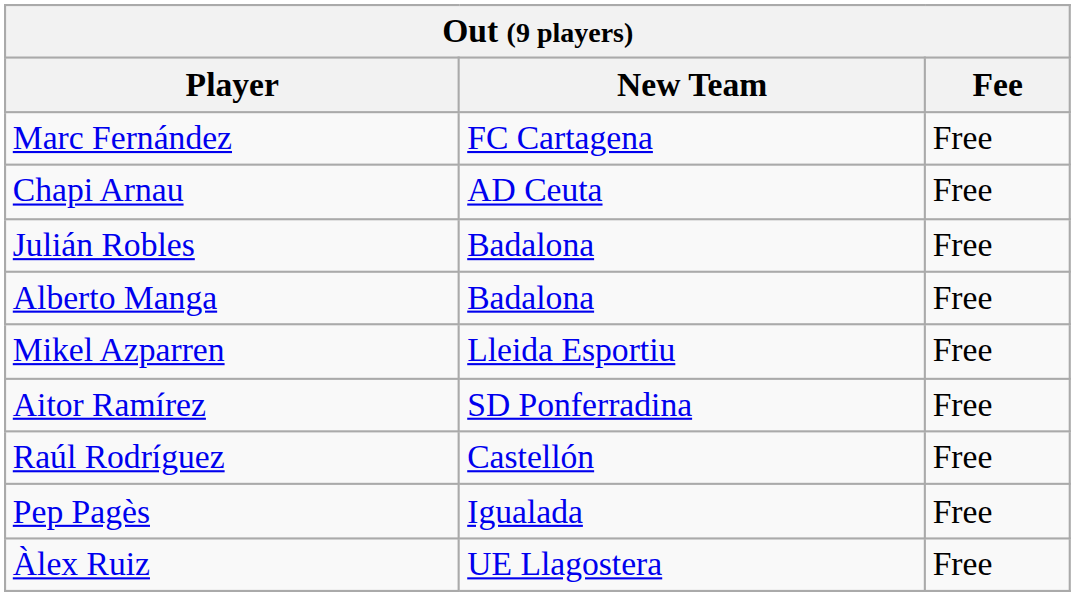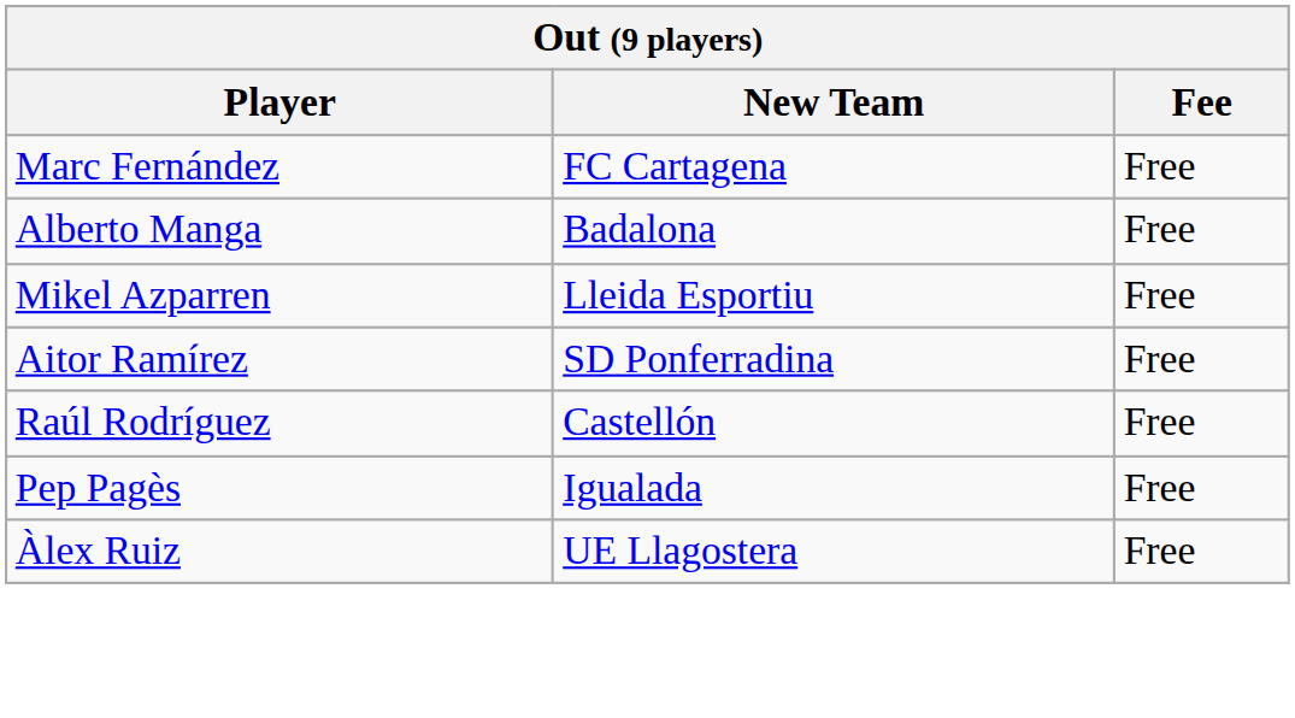- row: Chapi Arnau | AD Ceuta | Free
- row: Julián Robles | Badalona | Free
